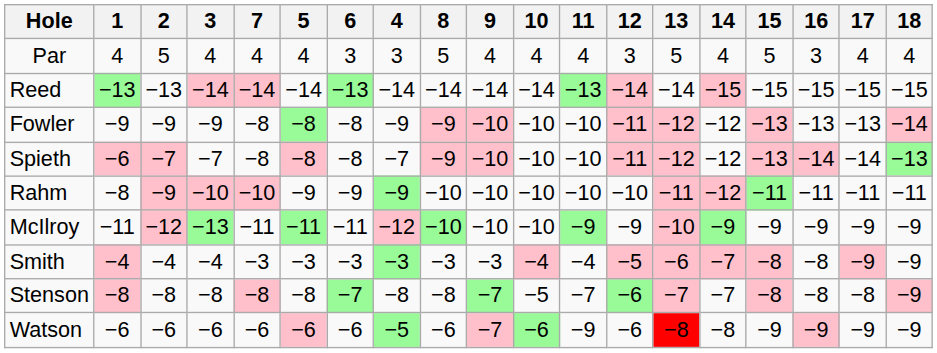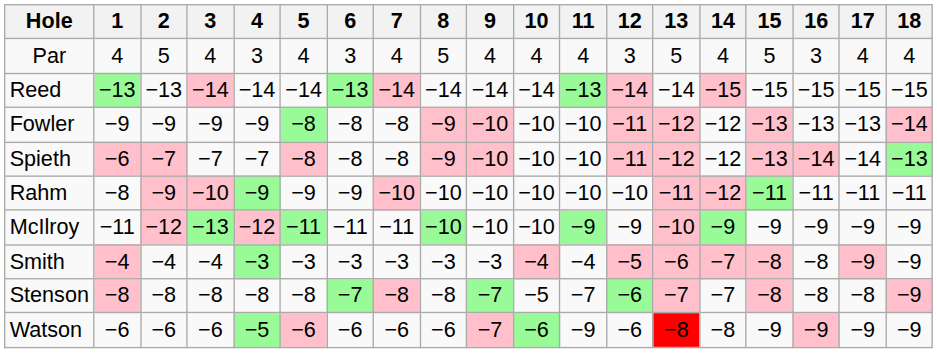columns swapped: 4 <-> 7
